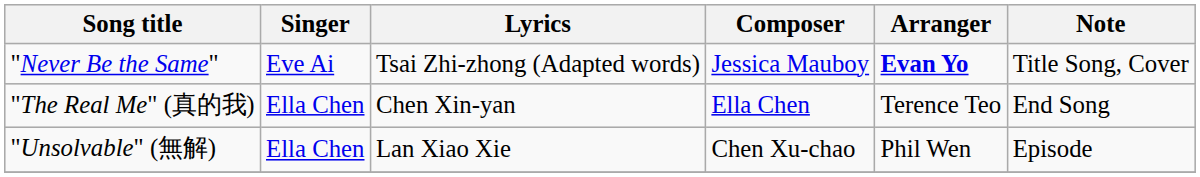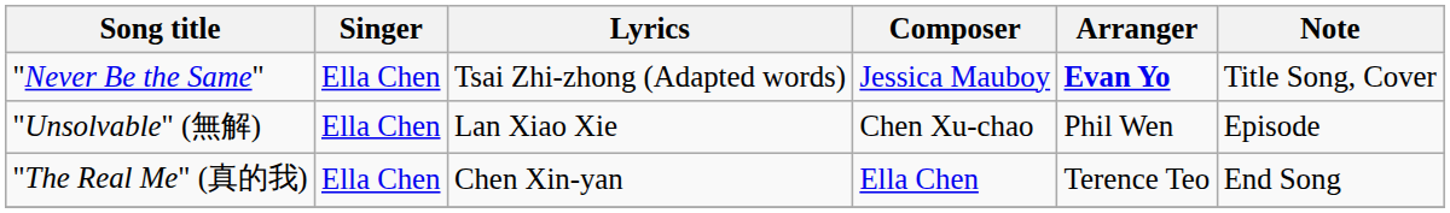"Never Be the Same" | Singer: Eve Ai -> Ella Chen
rows swapped: "The Real Me" (真的我) <-> "Unsolvable" (無解)
